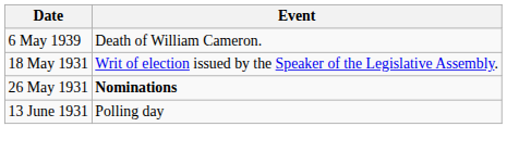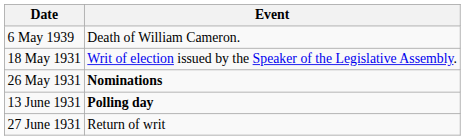13 June 1931 | Event: normal -> bold
+ row: 27 June 1931 | Return of writ
